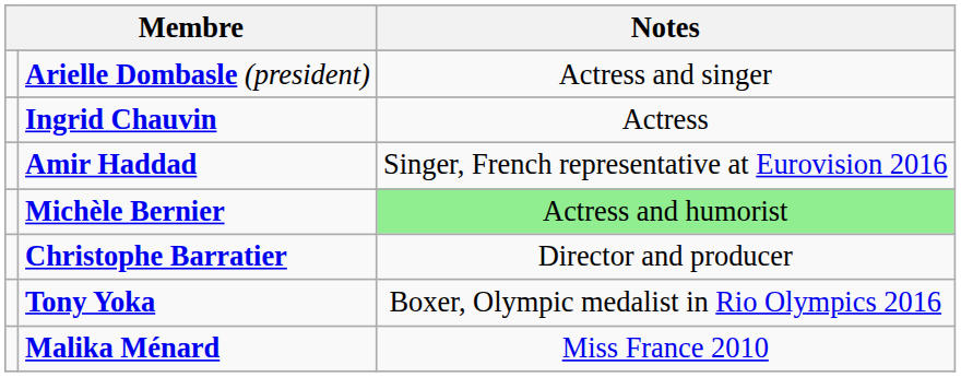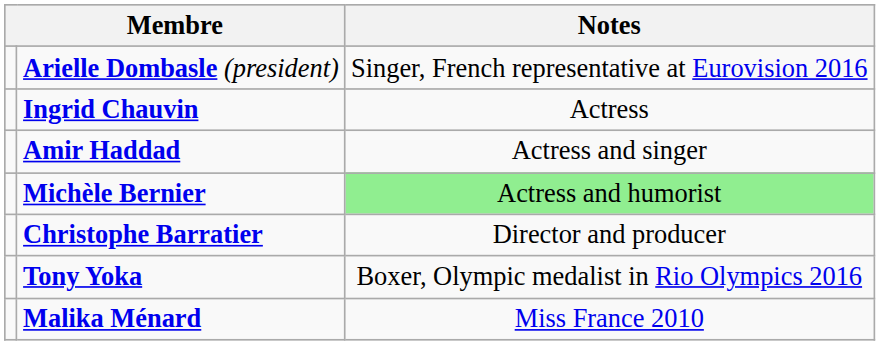Arielle Dombasle (president) | Notes: Actress and singer -> Singer, French representative at Eurovision 2016
Amir Haddad | Notes: Singer, French representative at Eurovision 2016 -> Actress and singer
